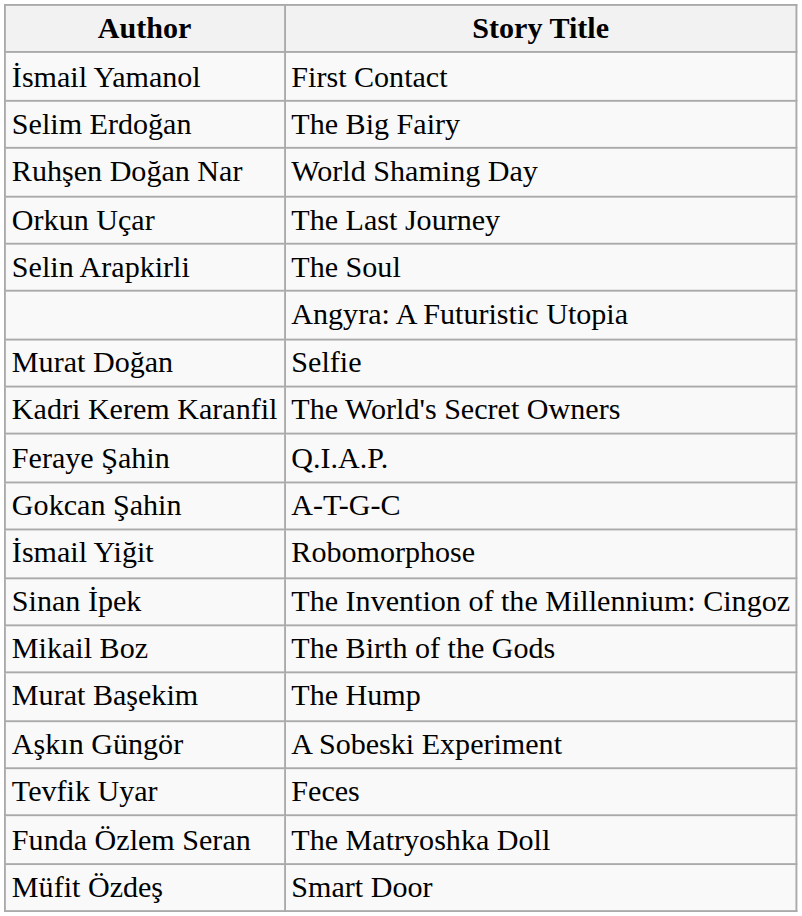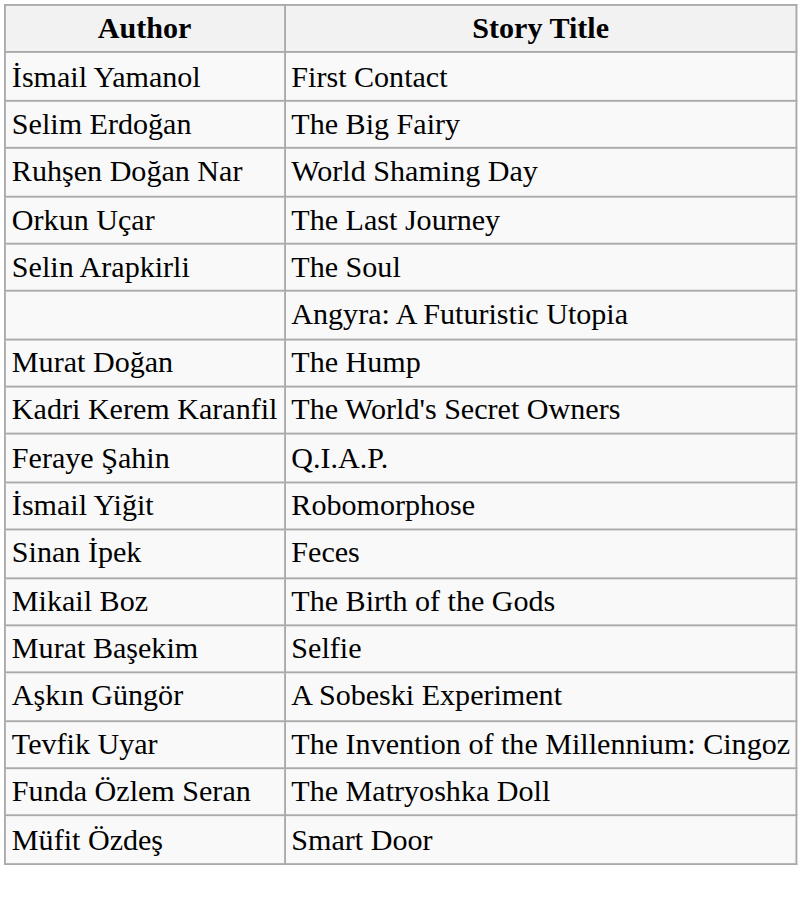Murat Doğan | Story Title: Selfie -> The Hump
- row: Gokcan Şahin | A-T-G-C
Sinan İpek | Story Title: The Invention of the Millennium: Cingoz -> Feces
Murat Başekim | Story Title: The Hump -> Selfie
Tevfik Uyar | Story Title: Feces -> The Invention of the Millennium: Cingoz
